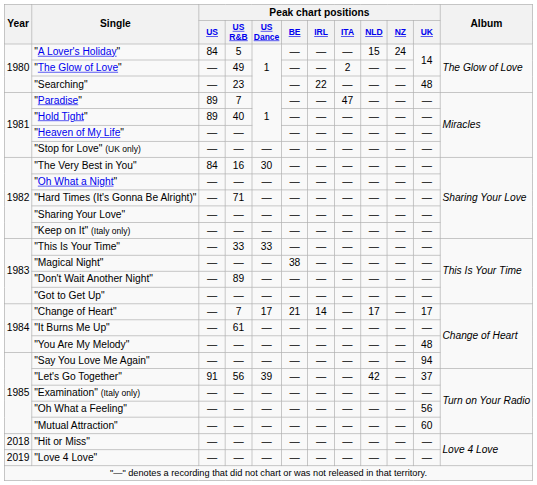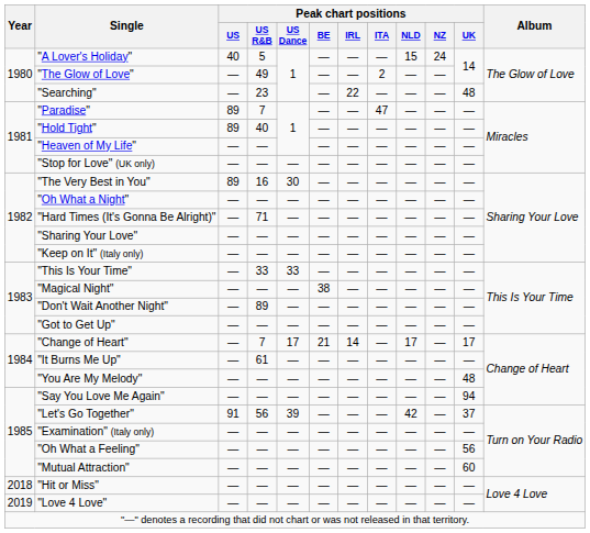"A Lover's Holiday" | Peak chart positions / US: 84 -> 40
"The Very Best in You" | Peak chart positions / US: 84 -> 89
